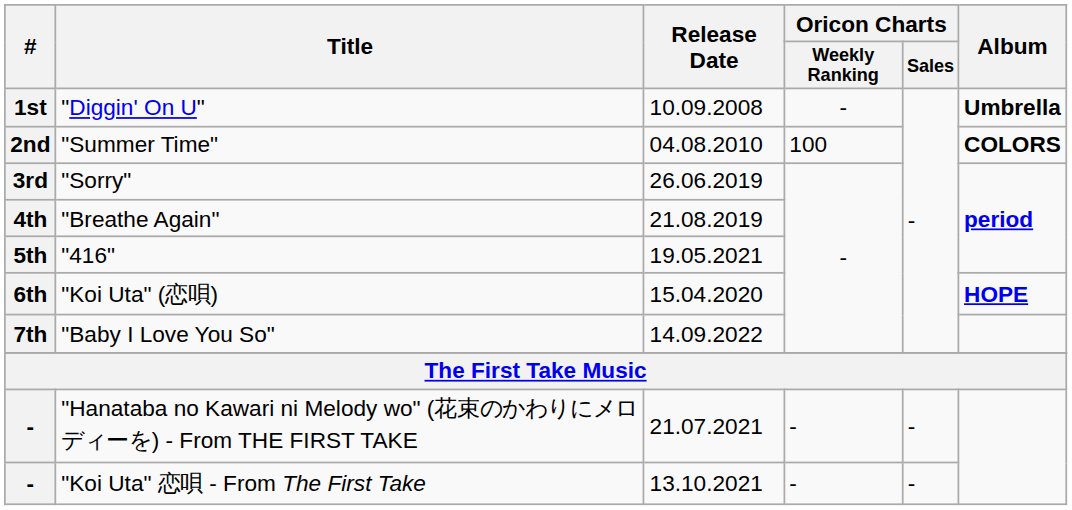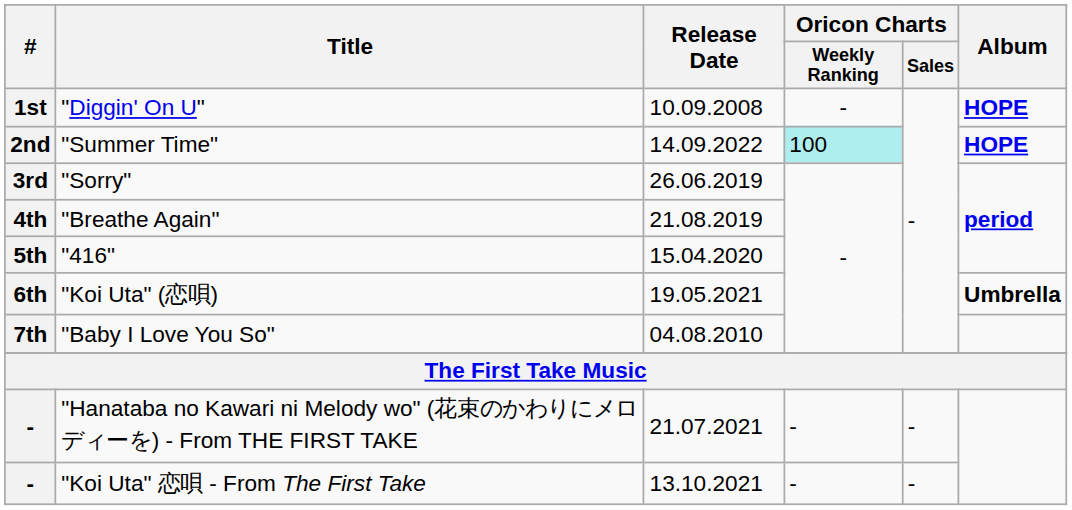"Diggin' On U" | Album: Umbrella -> HOPE
"Summer Time" | Release Date: 04.08.2010 -> 14.09.2022
"Summer Time" | Oricon Charts / Weekly Ranking: no background -> paleturquoise background
"Summer Time" | Album: COLORS -> HOPE
"416" | Release Date: 19.05.2021 -> 15.04.2020
"Koi Uta" (恋唄) | Release Date: 15.04.2020 -> 19.05.2021
"Koi Uta" (恋唄) | Album: HOPE -> Umbrella
"Baby I Love You So" | Release Date: 14.09.2022 -> 04.08.2010
